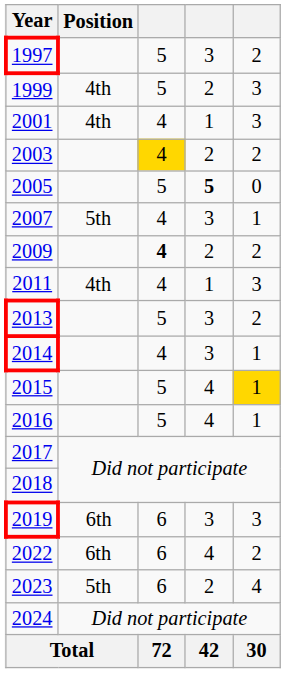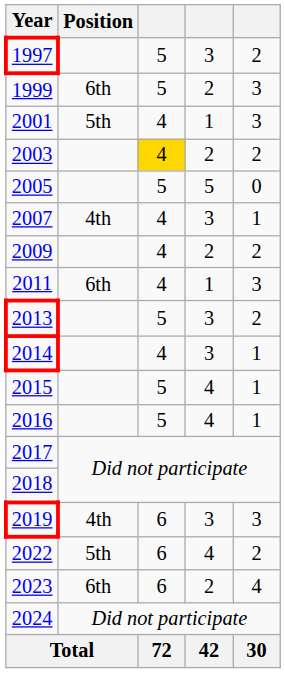1999 | Position: 4th -> 6th
2001 | Position: 4th -> 5th
2005 | column 4: bold -> normal
2007 | Position: 5th -> 4th
2009 | column 3: bold -> normal
2011 | Position: 4th -> 6th
2015 | column 5: gold background -> no background
2019 | Position: 6th -> 4th
2022 | Position: 6th -> 5th
2023 | Position: 5th -> 6th
